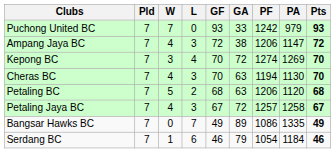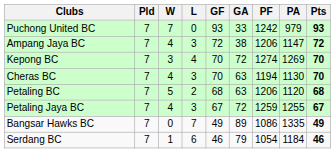Petaling Jaya BC | PF: 1257 -> 1259
Petaling Jaya BC | PA: 1258 -> 1255
